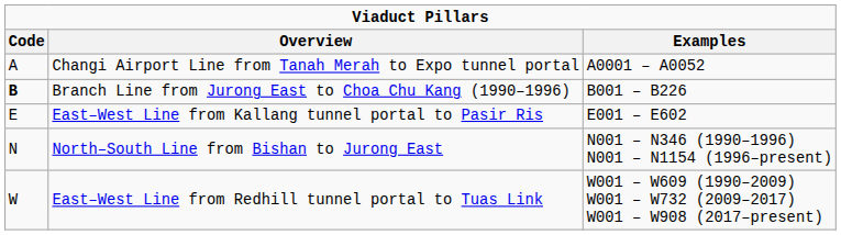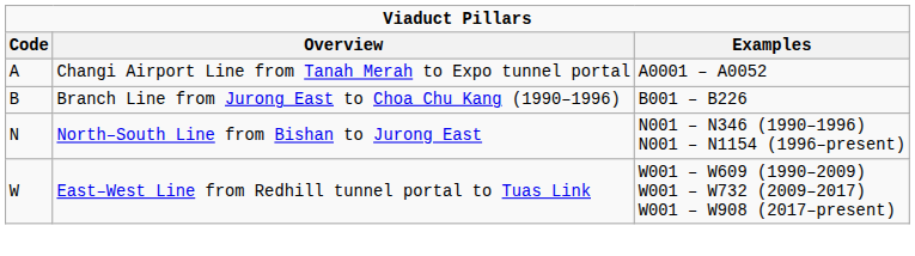Branch Line from Jurong East to Choa Chu Kang (1990–1996) | Code: bold -> normal
- row: E | East–West Line from Kallang tunnel portal to Pasir Ris | E001 – E602
